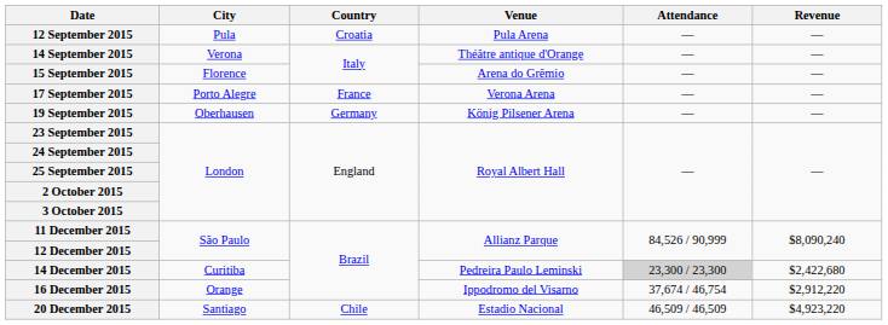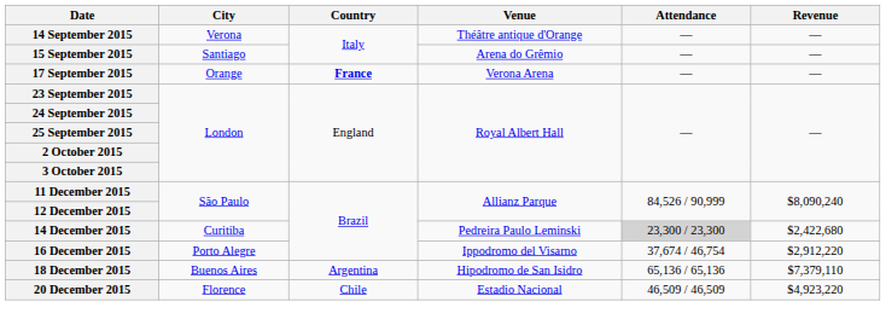- row: 12 September 2015 | Pula | Croatia | Pula Arena | — | —
15 September 2015 | City: Florence -> Santiago
17 September 2015 | City: Porto Alegre -> Orange
17 September 2015 | Country: normal -> bold
- row: 19 September 2015 | Oberhausen | Germany | König Pilsener Arena | — | —
16 December 2015 | City: Orange -> Porto Alegre
+ row: 18 December 2015 | Buenos Aires | Argentina | Hipodromo de San Isidro | 65,136 / 65,136 | $7,379,110
20 December 2015 | City: Santiago -> Florence
